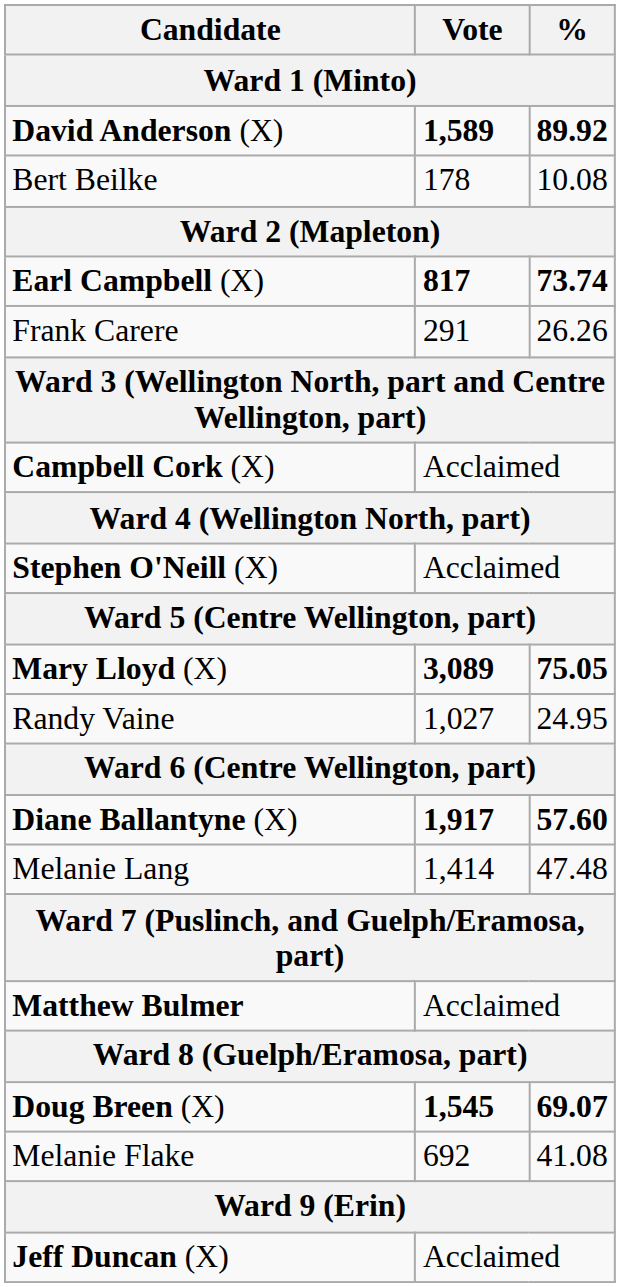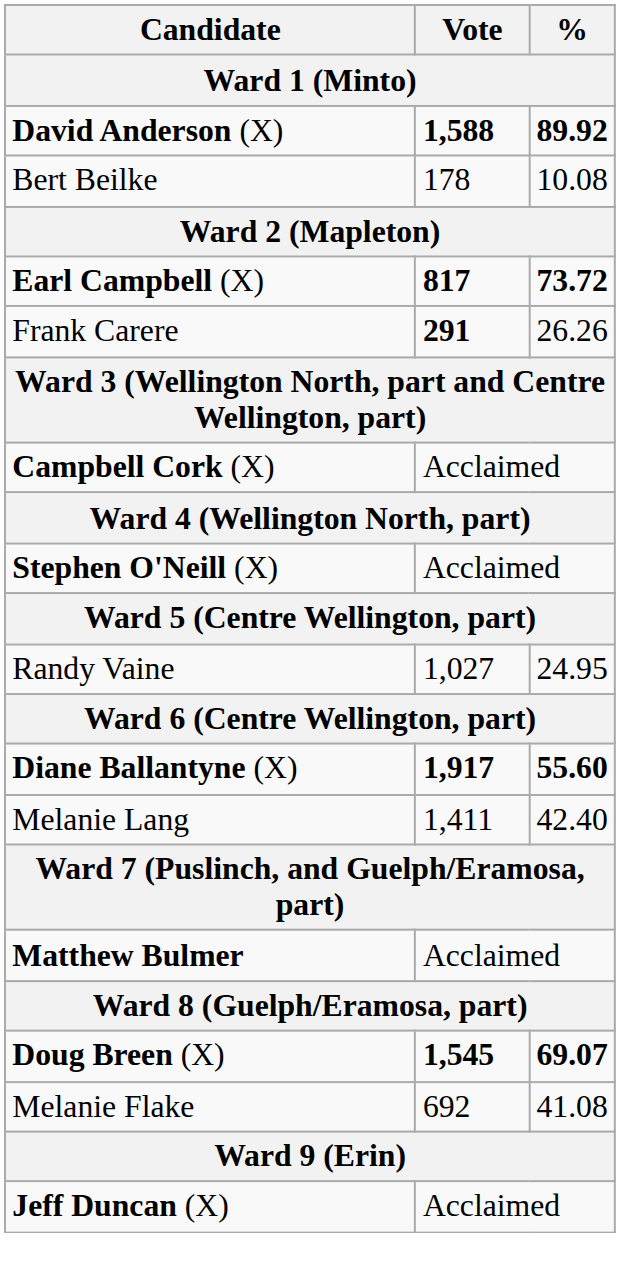David Anderson (X) | Vote: 1,589 -> 1,588
Earl Campbell (X) | %: 73.74 -> 73.72
Frank Carere | Vote: normal -> bold
- row: Mary Lloyd (X) | 3,089 | 75.05
Diane Ballantyne (X) | %: 57.60 -> 55.60
Melanie Lang | Vote: 1,414 -> 1,411
Melanie Lang | %: 47.48 -> 42.40
